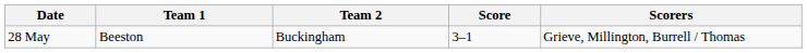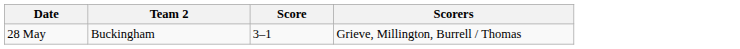- column: Team 1 | Beeston
